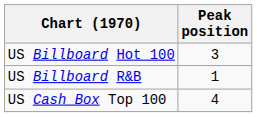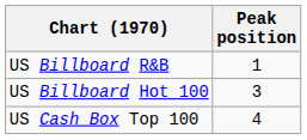rows swapped: US Billboard Hot 100 <-> US Billboard R&B
